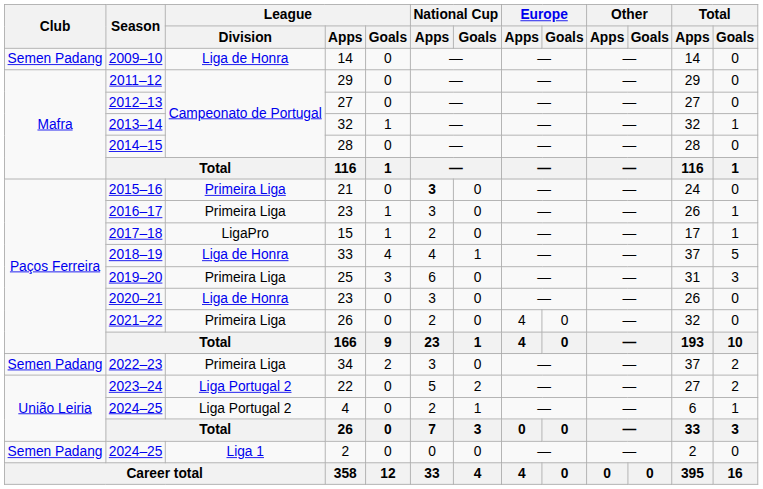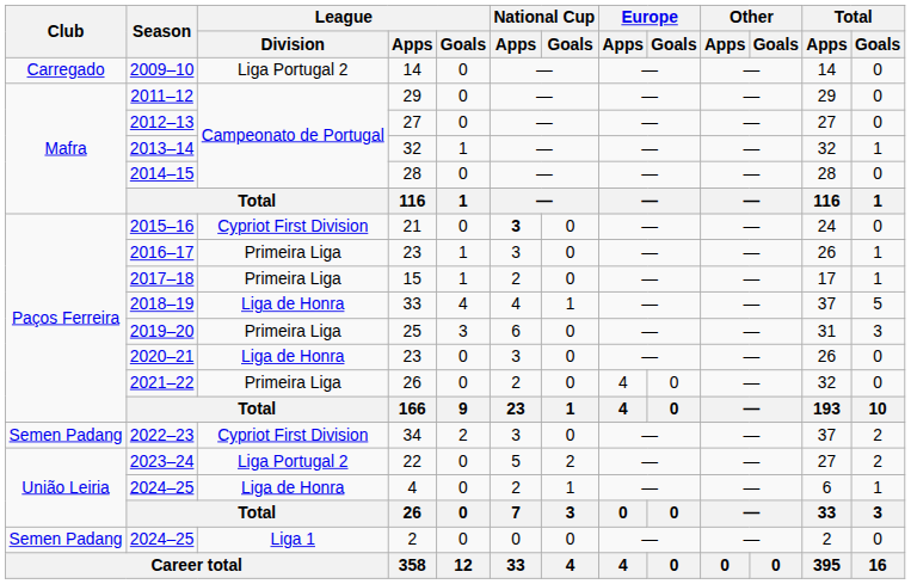2009–10 | Club: Semen Padang -> Carregado
2009–10 | League / Division: Liga de Honra -> Liga Portugal 2
2015–16 | League / Division: Primeira Liga -> Cypriot First Division
2017–18 | League / Division: LigaPro -> Primeira Liga
2022–23 | League / Division: Primeira Liga -> Cypriot First Division
2024–25 / 4 | League / Division: Liga Portugal 2 -> Liga de Honra
